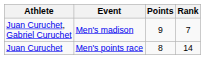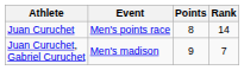rows swapped: Juan Curuchet <-> Juan Curuchet, Gabriel Curuchet
